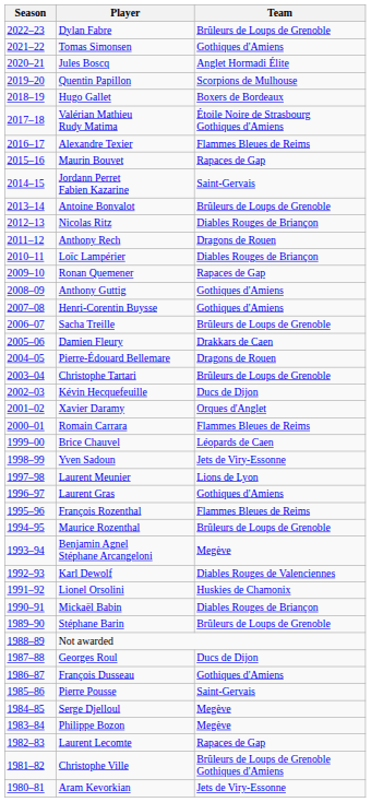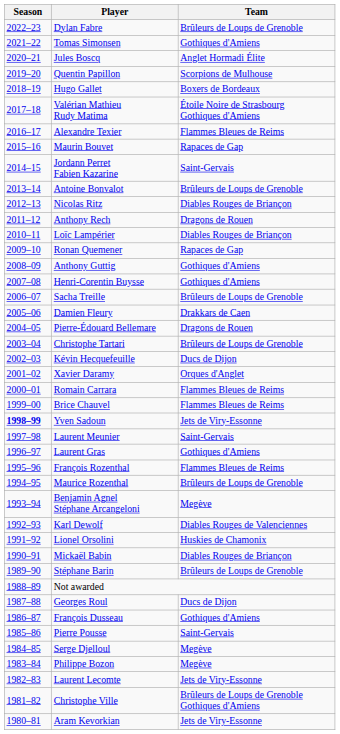Brice Chauvel | Team: Léopards de Caen -> Flammes Bleues de Reims
Yven Sadoun | Season: normal -> bold
Laurent Meunier | Team: Lions de Lyon -> Saint-Gervais
Laurent Lecomte | Team: Rapaces de Gap -> Jets de Viry-Essonne
